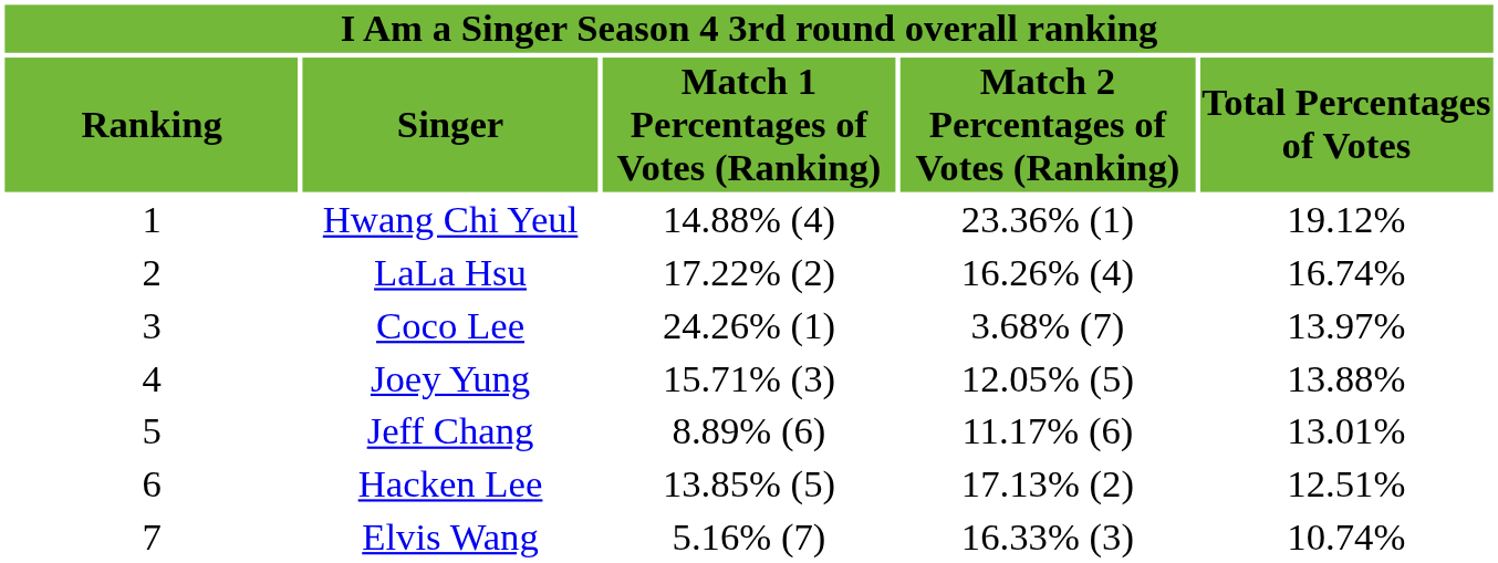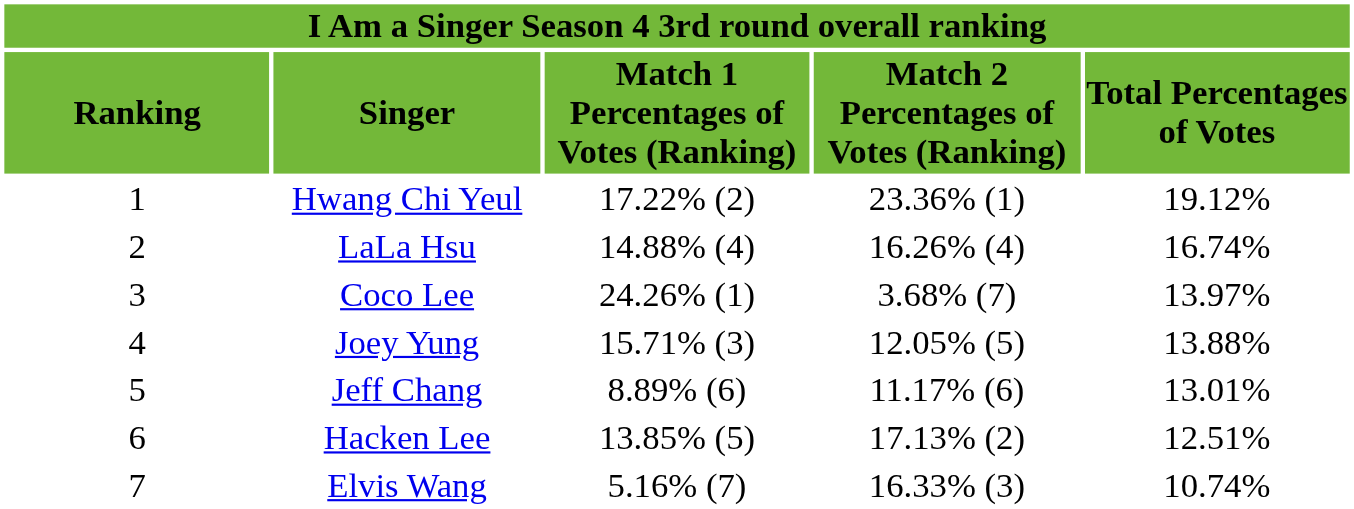Hwang Chi Yeul | column 3: 14.88% (4) -> 17.22% (2)
LaLa Hsu | column 3: 17.22% (2) -> 14.88% (4)
